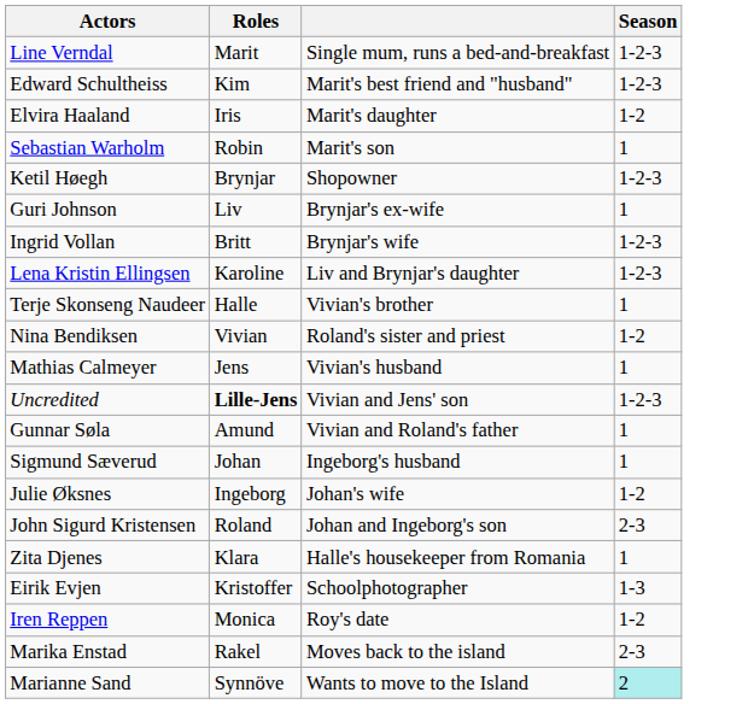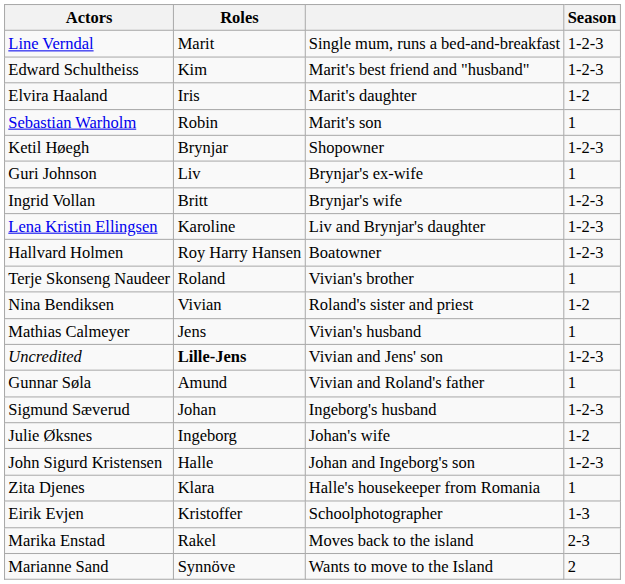+ row: Hallvard Holmen | Roy Harry Hansen | Boatowner | 1-2-3
Terje Skonseng Naudeer | Roles: Halle -> Roland
Sigmund Sæverud | Season: 1 -> 1-2-3
John Sigurd Kristensen | Roles: Roland -> Halle
John Sigurd Kristensen | Season: 2-3 -> 1-2-3
- row: Iren Reppen | Monica | Roy's date | 1-2
Marianne Sand | Season: paleturquoise background -> no background
